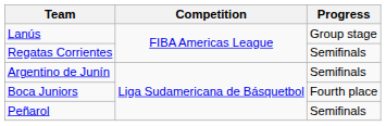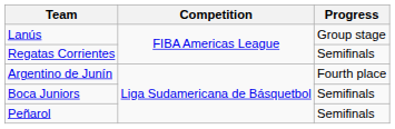Argentino de Junín | Progress: Semifinals -> Fourth place
Boca Juniors | Progress: Fourth place -> Semifinals
